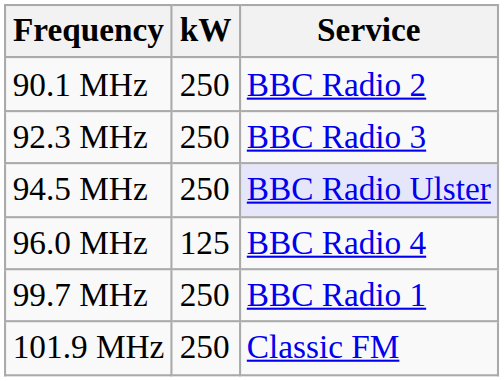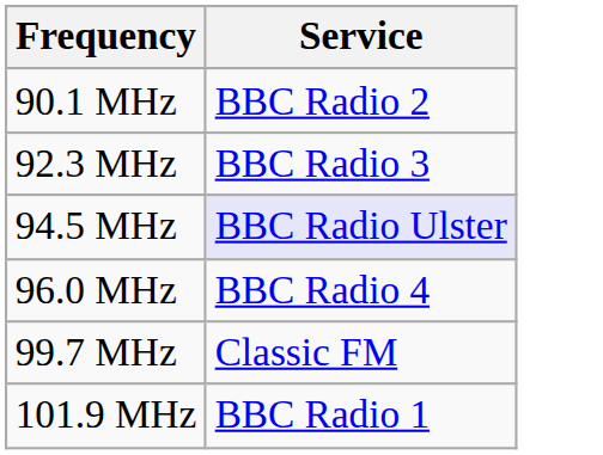- column: kW | 250 | 250 | 250 | 125 | 250 | 250
99.7 MHz | Service: BBC Radio 1 -> Classic FM
101.9 MHz | Service: Classic FM -> BBC Radio 1
